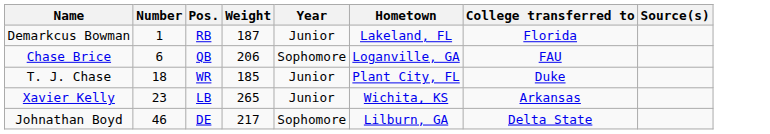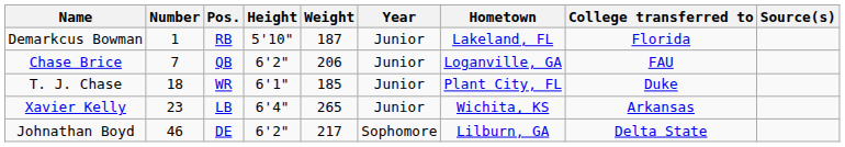+ column: Height | 5'10" | 6'2" | 6'1" | 6'4" | 6'2"
Chase Brice | Number: 6 -> 7
Chase Brice | Year: Sophomore -> Junior
